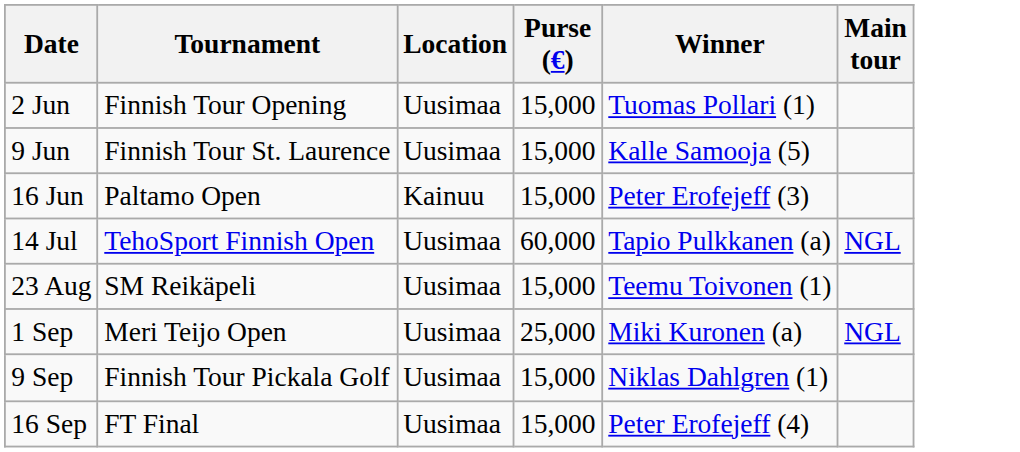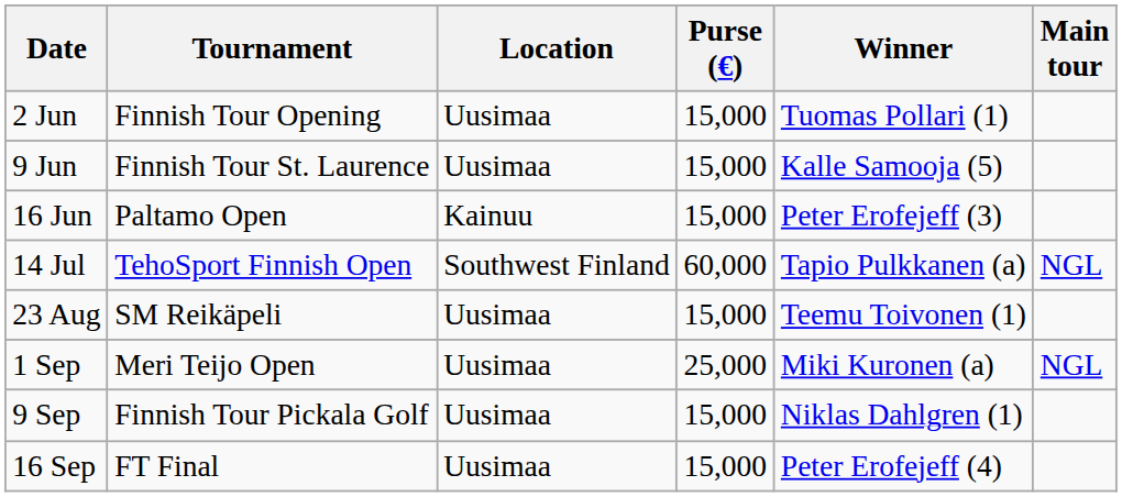14 Jul | Location: Uusimaa -> Southwest Finland
